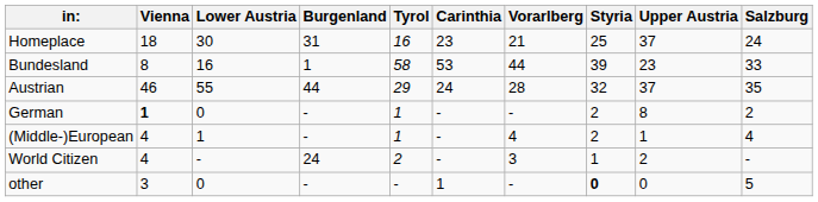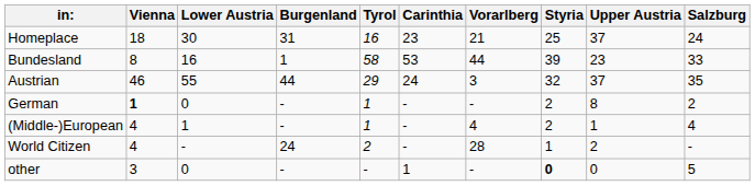Austrian | Vorarlberg: 28 -> 3
World Citizen | Vorarlberg: 3 -> 28
